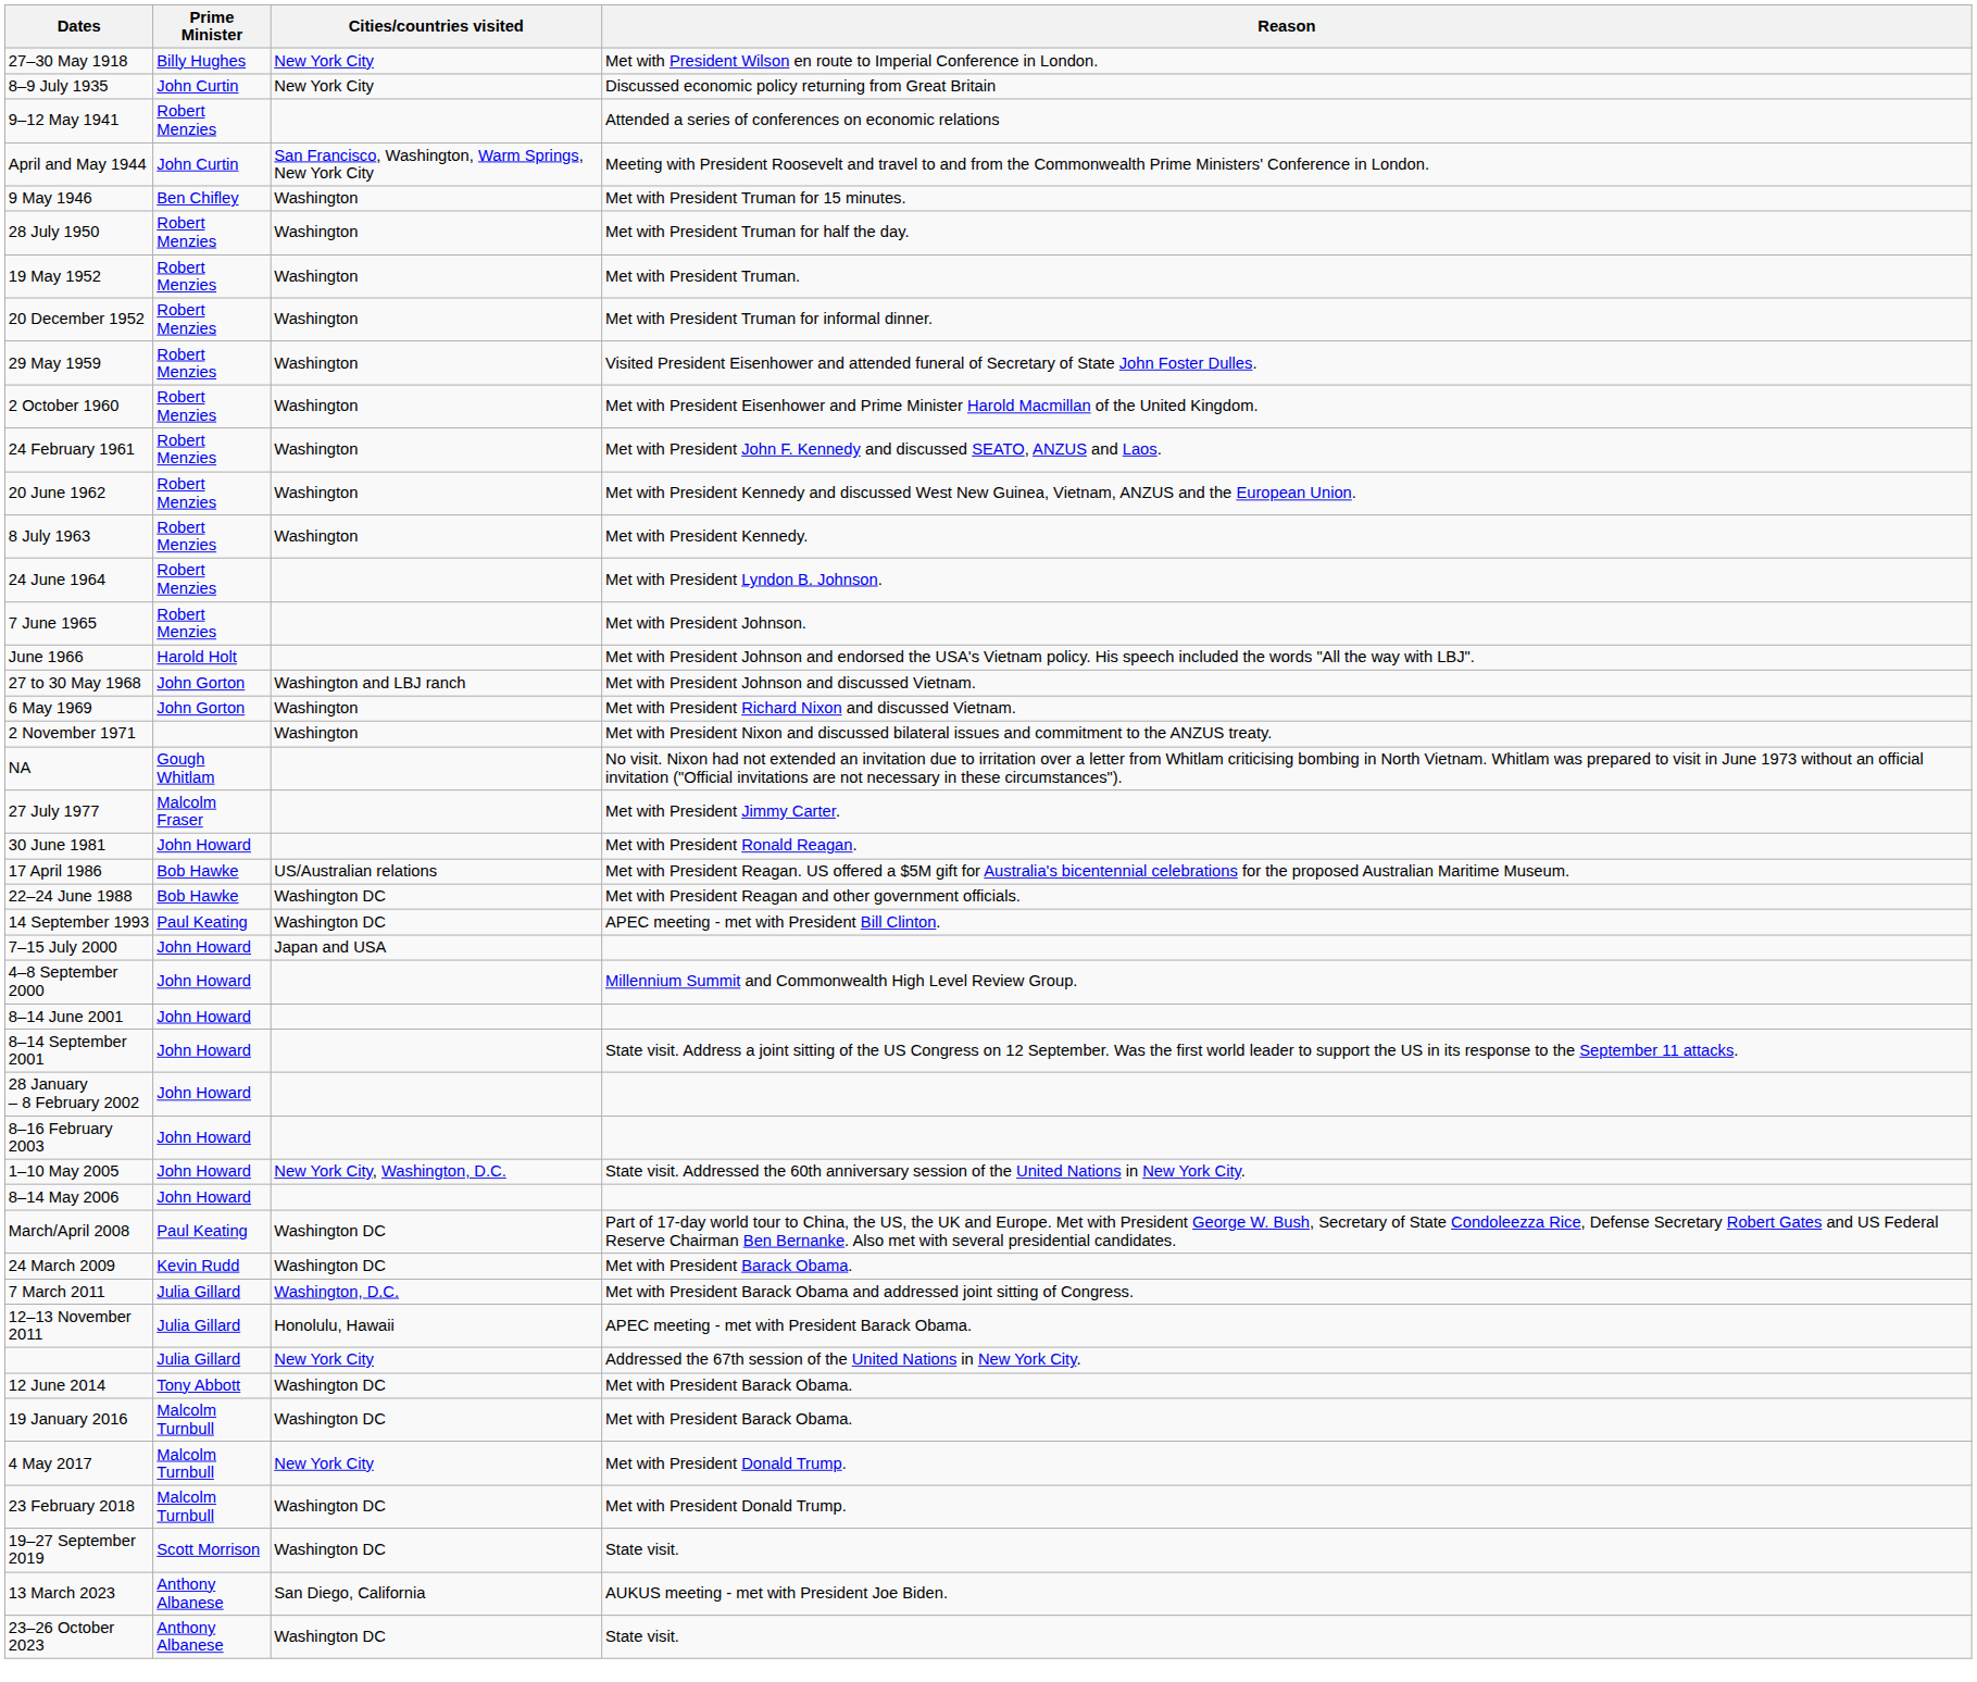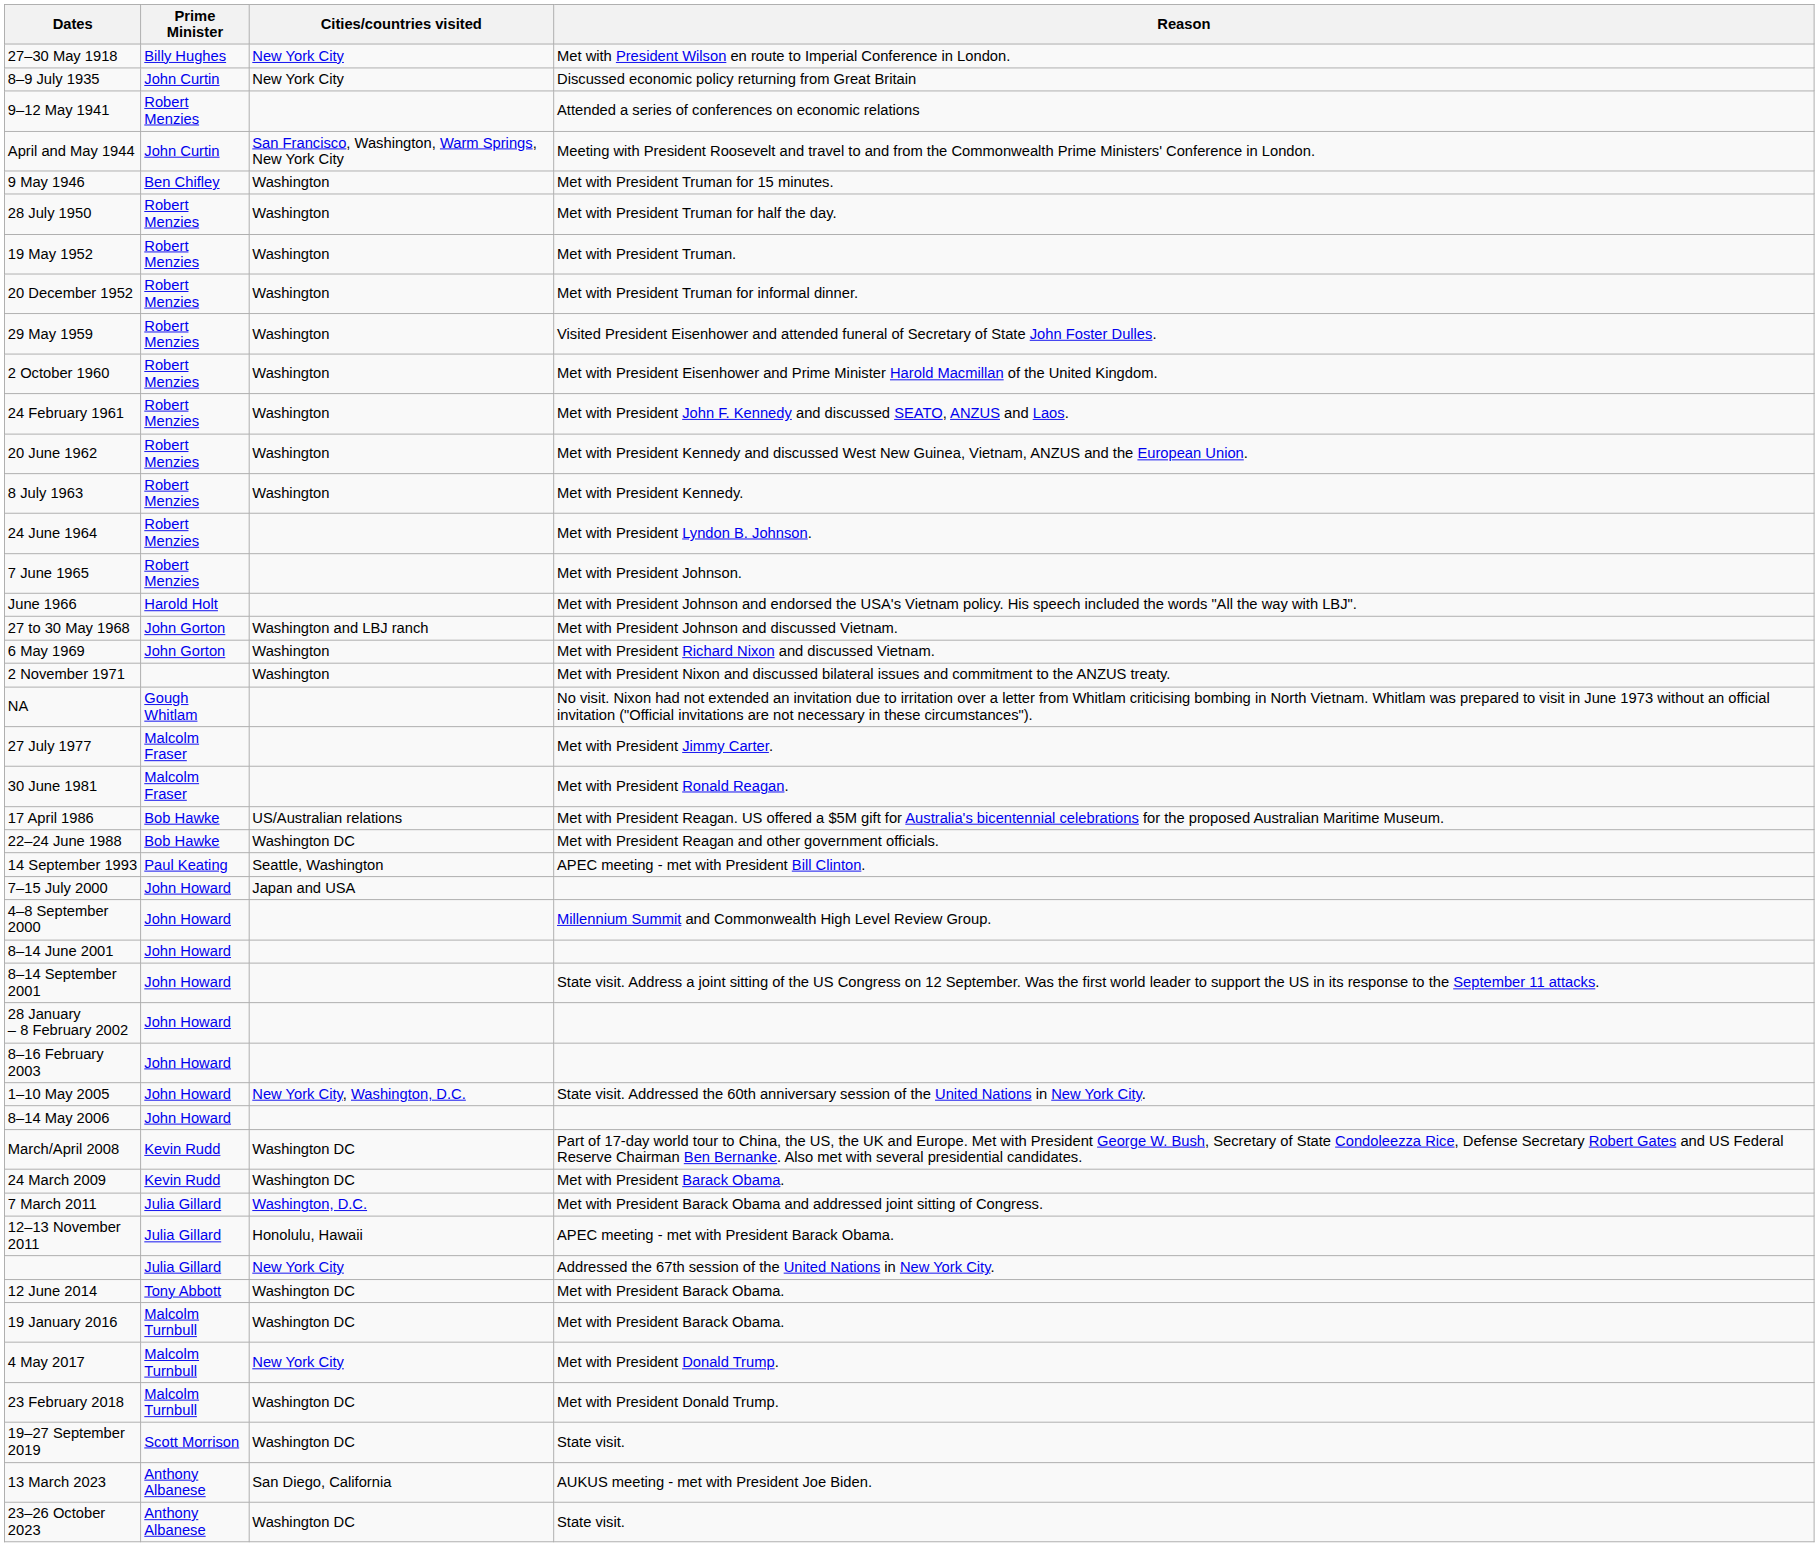30 June 1981 | Prime Minister: John Howard -> Malcolm Fraser
14 September 1993 | Cities/countries visited: Washington DC -> Seattle, Washington
March/April 2008 | Prime Minister: Paul Keating -> Kevin Rudd
